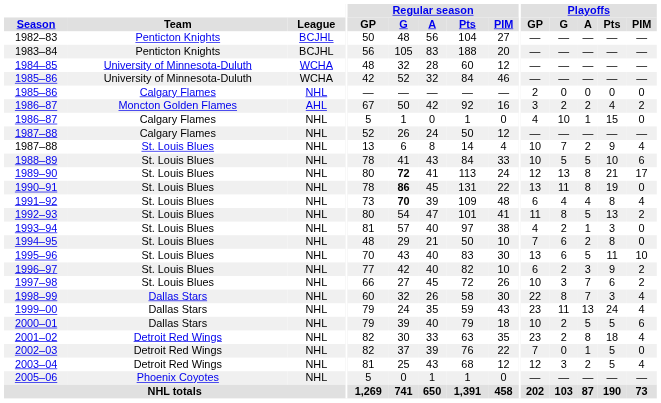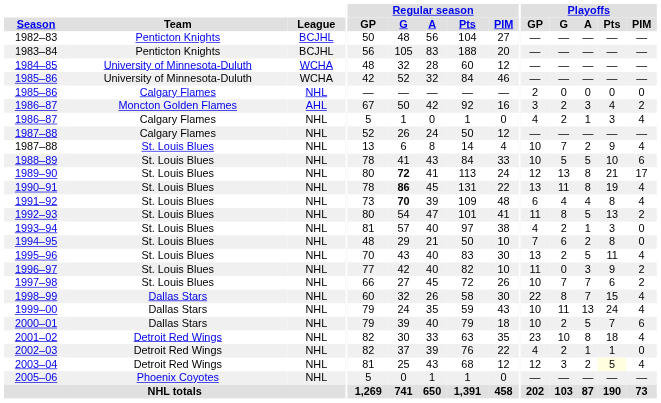1986–87 / Moncton Golden Flames | Playoffs / A: 2 -> 3
1986–87 / Calgary Flames | Playoffs / G: 10 -> 2
1986–87 / Calgary Flames | Playoffs / Pts: 15 -> 3
1986–87 / Calgary Flames | Playoffs / PIM: 0 -> 4
1990–91 | Playoffs / PIM: 0 -> 4
1995–96 | Playoffs / G: 6 -> 2
1995–96 | Playoffs / PIM: 10 -> 4
1996–97 | Playoffs / GP: 6 -> 11
1996–97 | Playoffs / G: 2 -> 0
1997–98 | Playoffs / G: 3 -> 7
1998–99 | Playoffs / Pts: 3 -> 15
1999–00 | Playoffs / GP: 23 -> 10
2000–01 | Playoffs / Pts: 5 -> 7
2001–02 | Playoffs / G: 2 -> 10
2002–03 | Playoffs / GP: 7 -> 4
2002–03 | Playoffs / G: 0 -> 2
2002–03 | Playoffs / Pts: 5 -> 1
2003–04 | Playoffs / Pts: no background -> lightyellow background
